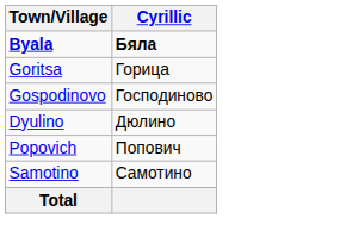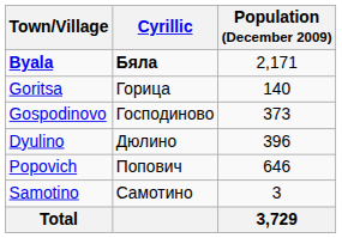+ column: Population (December 2009) | 2,171 | 140 | 373 | 396 | 646 | 3 | 3,729
